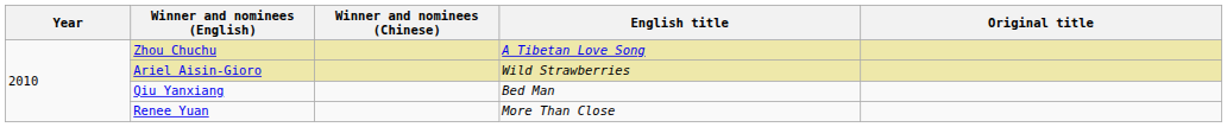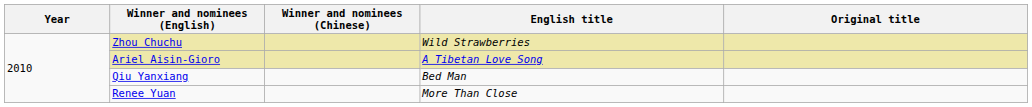Zhou Chuchu | English title: A Tibetan Love Song -> Wild Strawberries
Ariel Aisin-Gioro | English title: Wild Strawberries -> A Tibetan Love Song
